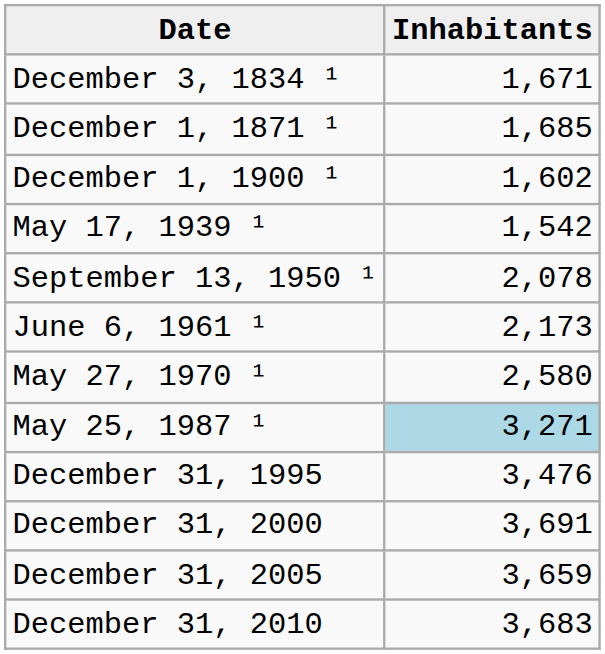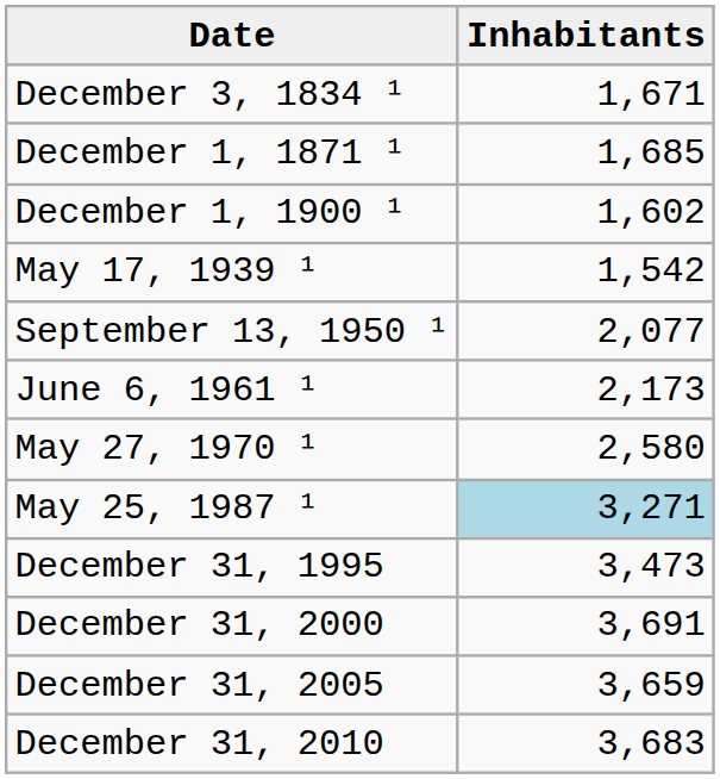September 13, 1950 ¹ | Inhabitants: 2,078 -> 2,077
December 31, 1995 | Inhabitants: 3,476 -> 3,473
